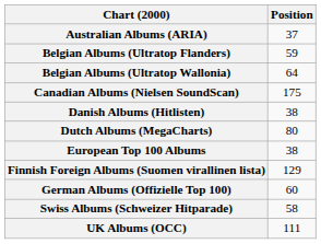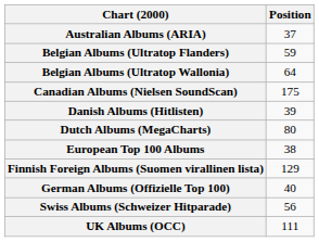Danish Albums (Hitlisten) | Position: 38 -> 39
German Albums (Offizielle Top 100) | Position: 60 -> 40
Swiss Albums (Schweizer Hitparade) | Position: 58 -> 56
